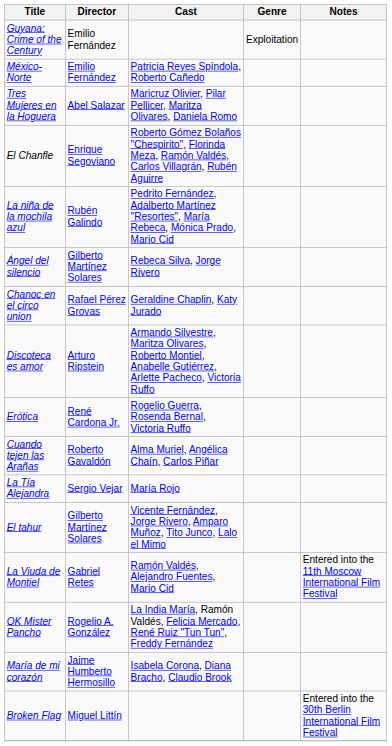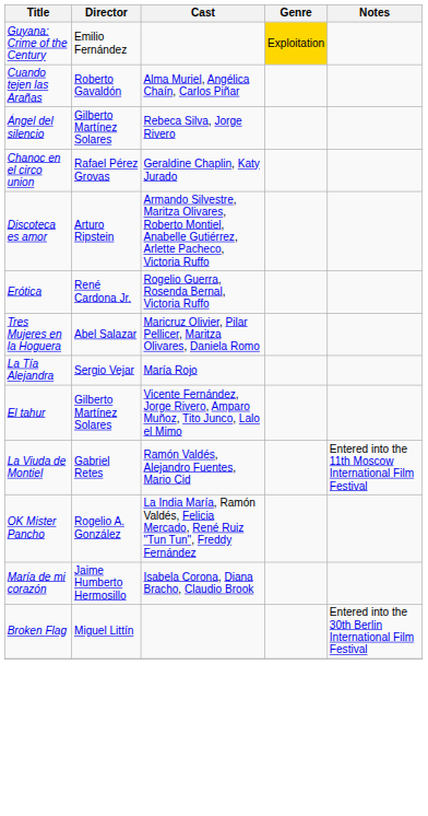Guyana: Crime of the Century | Genre: no background -> gold background
- row: México-Norte | Emilio Fernández | Patricia Reyes Spíndola, Roberto Cañedo
rows swapped: Cuando tejen las Arañas <-> Tres Mujeres en la Hoguera
- row: El Chanfle | Enrique Segoviano | Roberto Gómez Bolaños "Chespirito", Florinda Meza, Ramón Valdés, Carlos Villagrán, Rubén Aguirre
- row: La niña de la mochila azul | Rubén Galindo | Pedrito Fernández, Adalberto Martínez "Resortes", María Rebeca, Mónica Prado, Mario Cid
